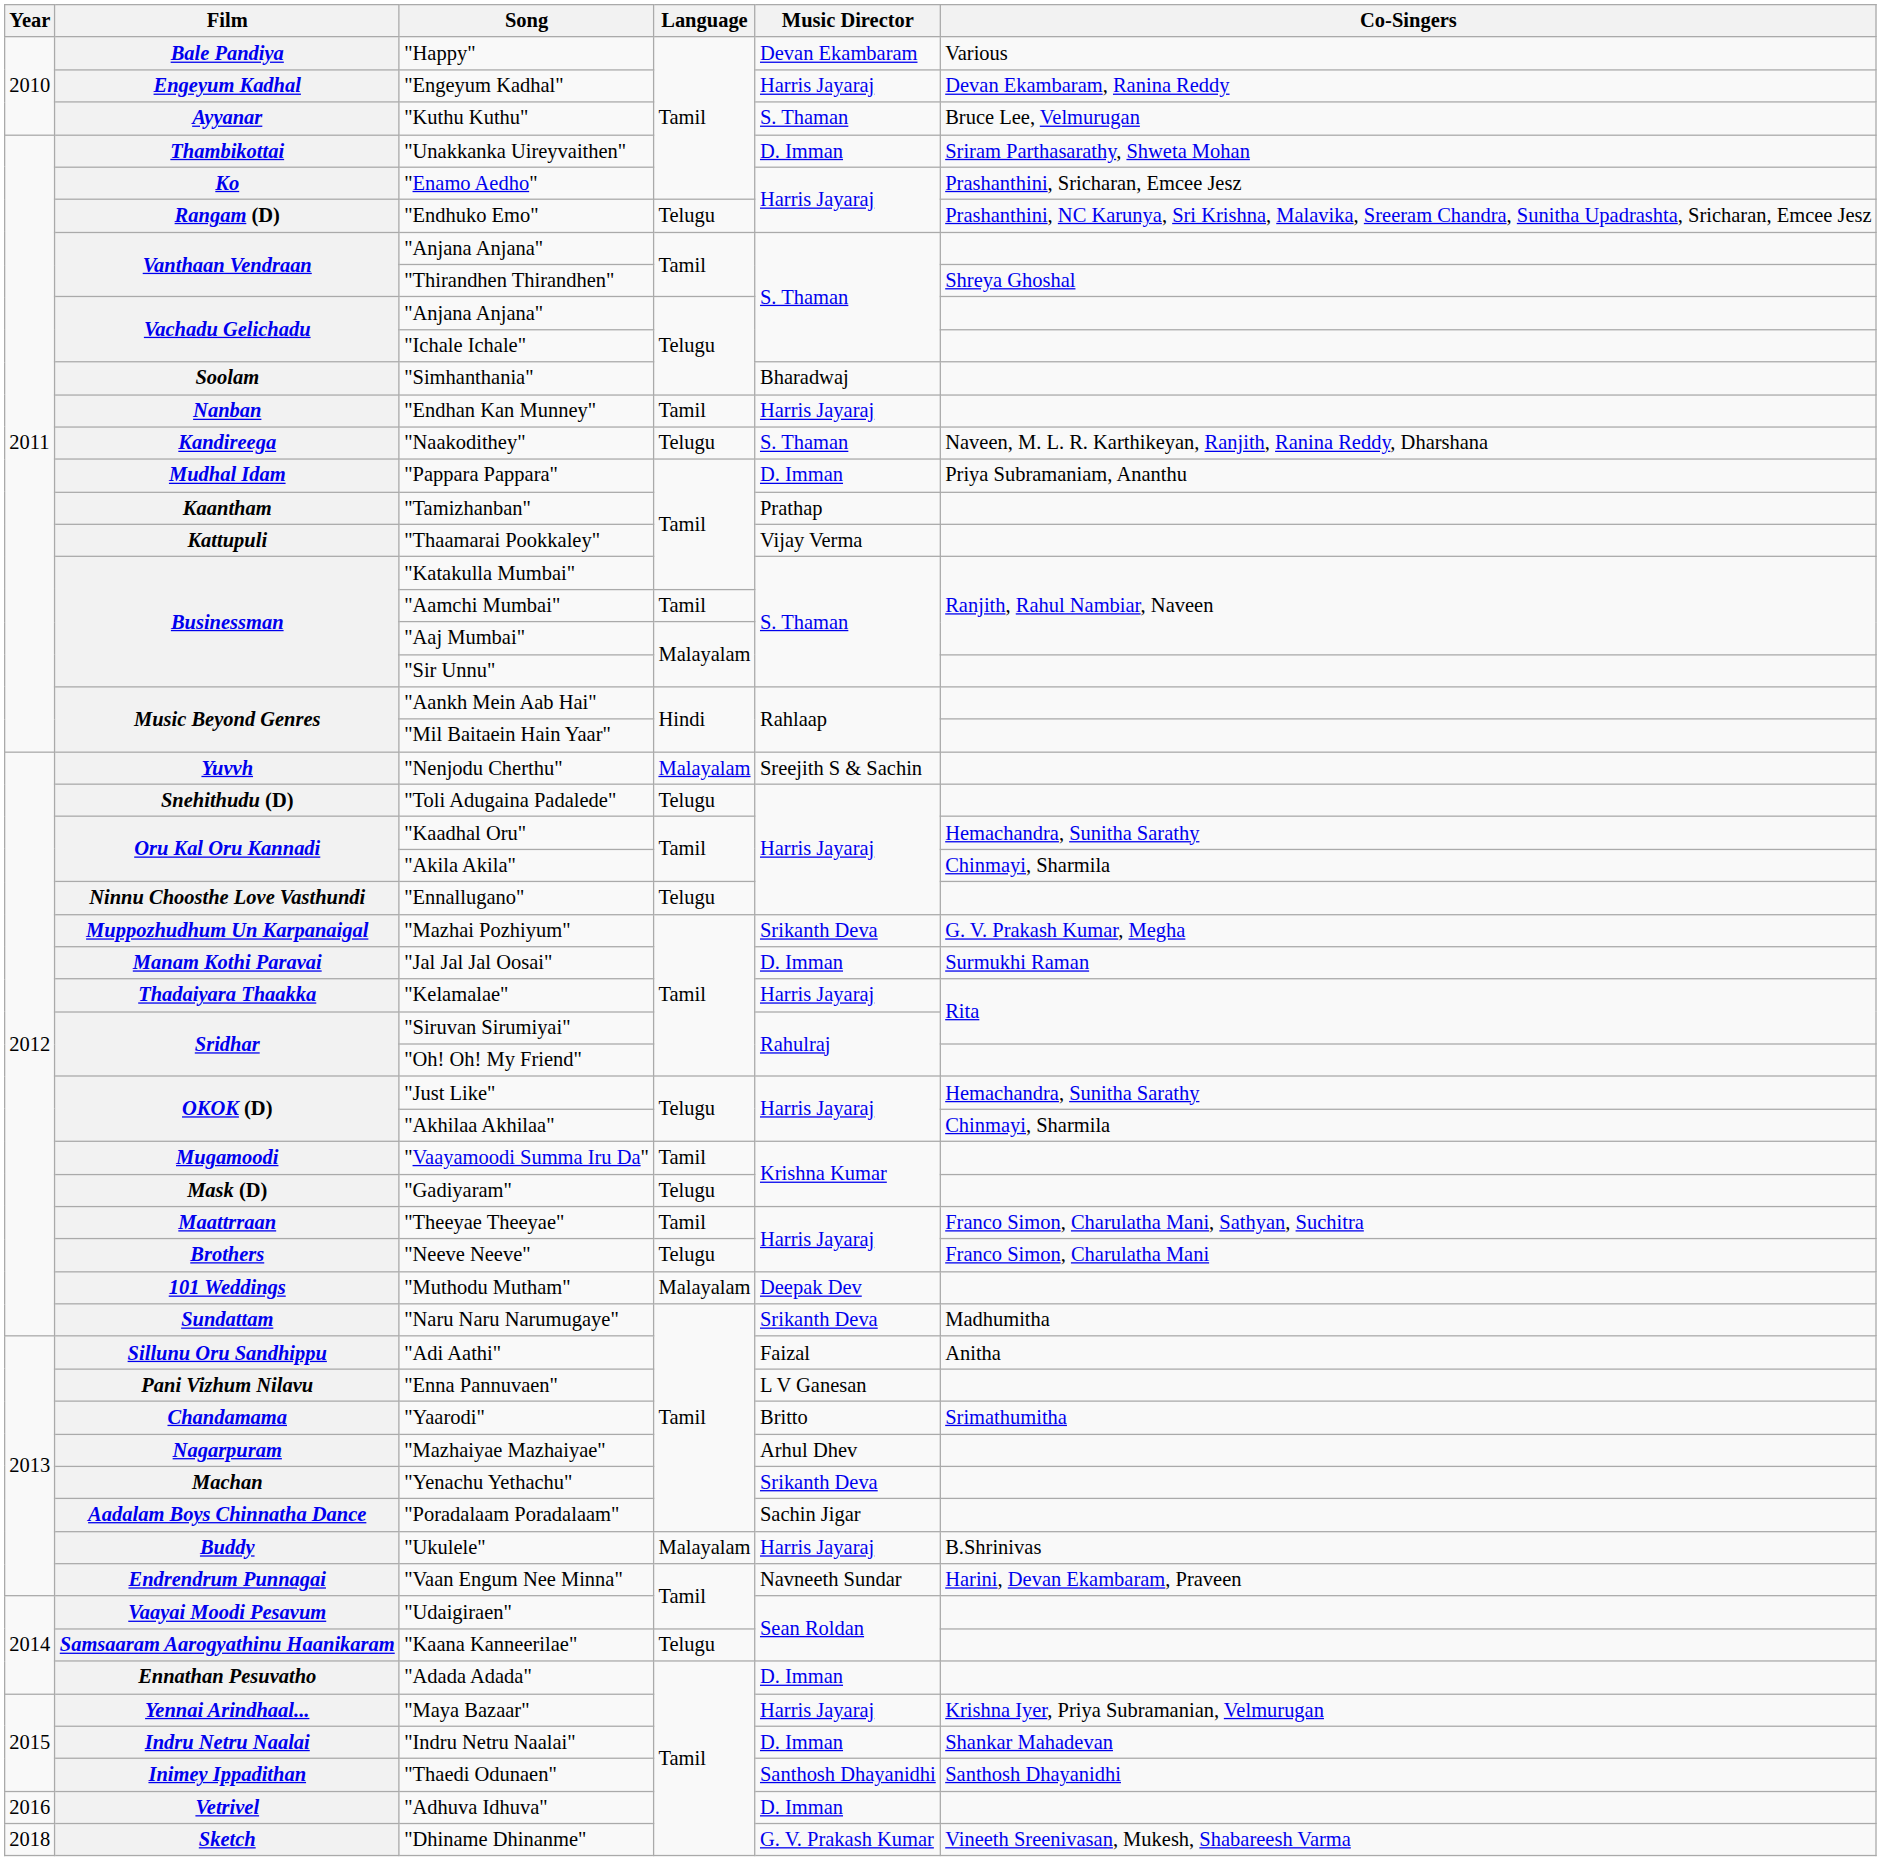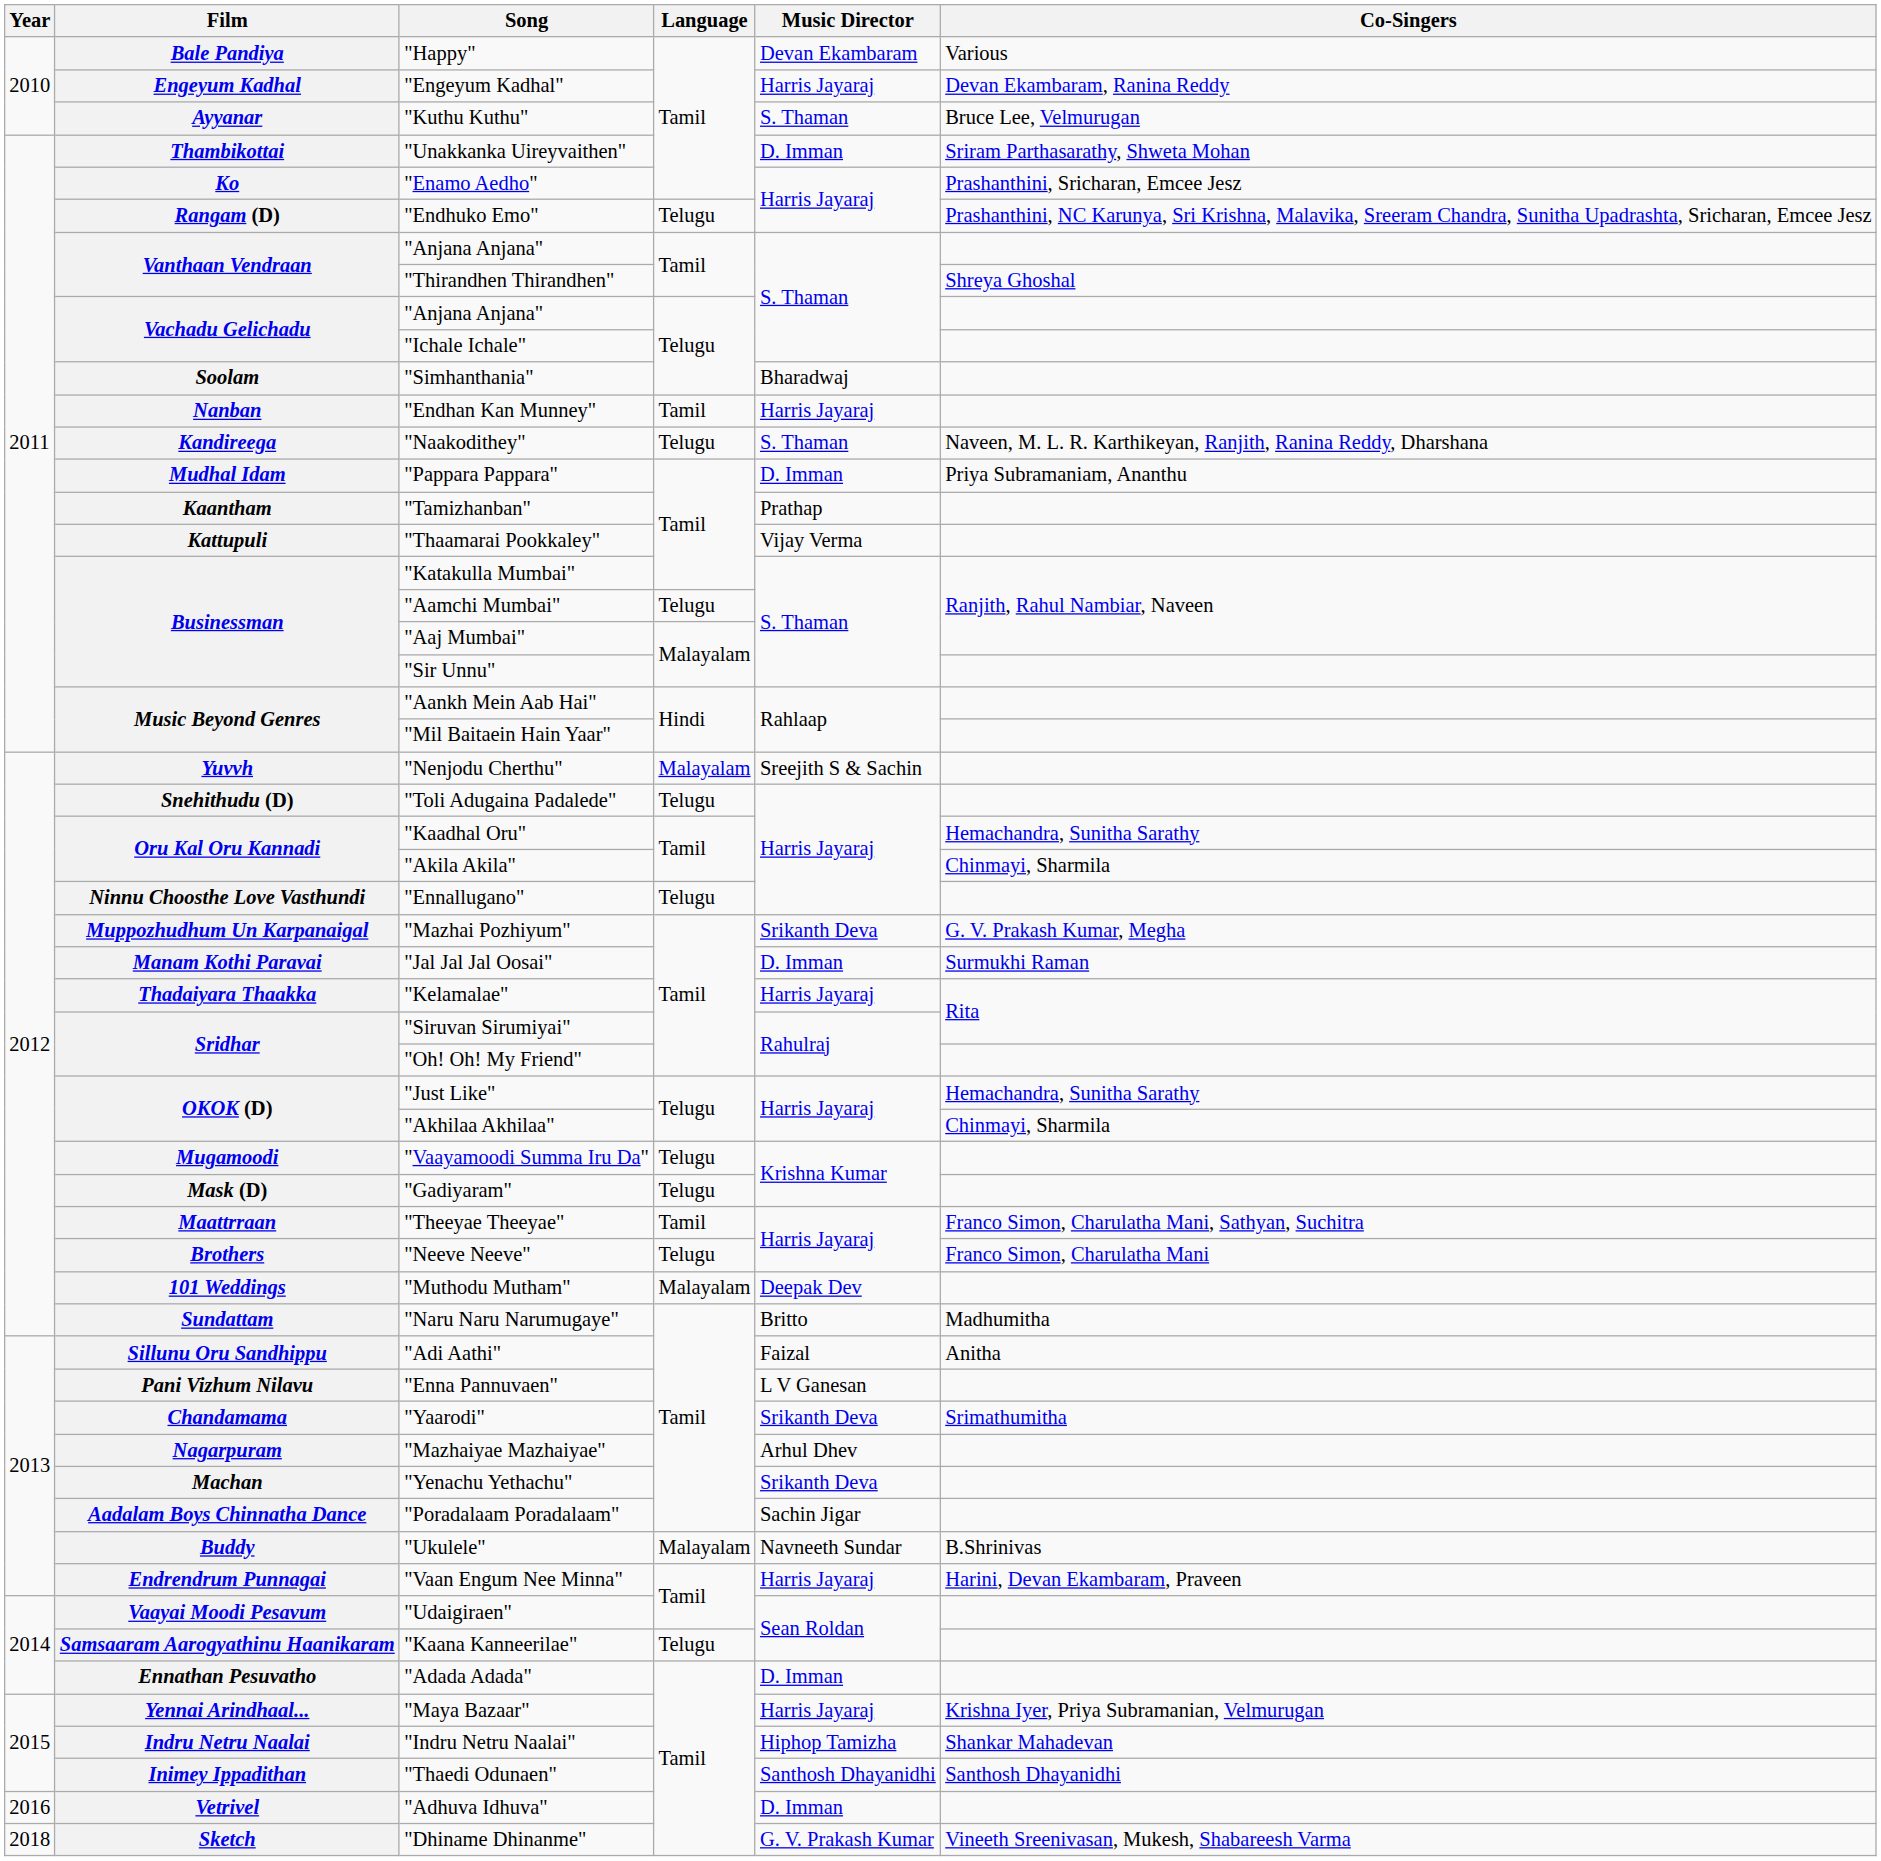"Aamchi Mumbai" | Language: Tamil -> Telugu
"Vaayamoodi Summa Iru Da" | Language: Tamil -> Telugu
"Naru Naru Narumugaye" | Music Director: Srikanth Deva -> Britto
"Yaarodi" | Music Director: Britto -> Srikanth Deva
"Ukulele" | Music Director: Harris Jayaraj -> Navneeth Sundar
"Vaan Engum Nee Minna" | Music Director: Navneeth Sundar -> Harris Jayaraj
"Indru Netru Naalai" | Music Director: D. Imman -> Hiphop Tamizha
